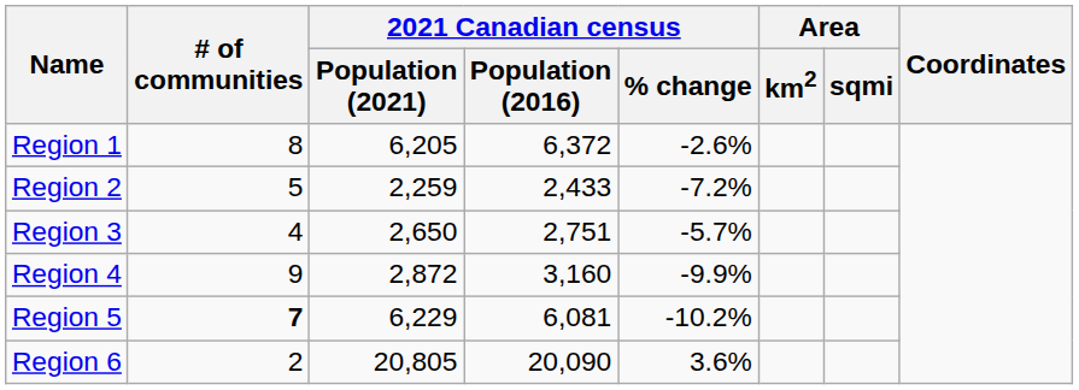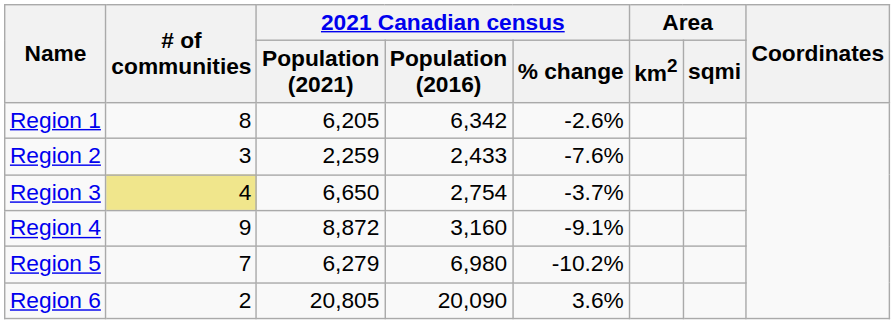Region 1 | 2021 Canadian census / Population (2016): 6,372 -> 6,342
Region 2 | # of communities: 5 -> 3
Region 2 | 2021 Canadian census / % change: -7.2% -> -7.6%
Region 3 | # of communities: no background -> khaki background
Region 3 | 2021 Canadian census / Population (2021): 2,650 -> 6,650
Region 3 | 2021 Canadian census / Population (2016): 2,751 -> 2,754
Region 3 | 2021 Canadian census / % change: -5.7% -> -3.7%
Region 4 | 2021 Canadian census / Population (2021): 2,872 -> 8,872
Region 4 | 2021 Canadian census / % change: -9.9% -> -9.1%
Region 5 | # of communities: bold -> normal
Region 5 | 2021 Canadian census / Population (2021): 6,229 -> 6,279
Region 5 | 2021 Canadian census / Population (2016): 6,081 -> 6,980
